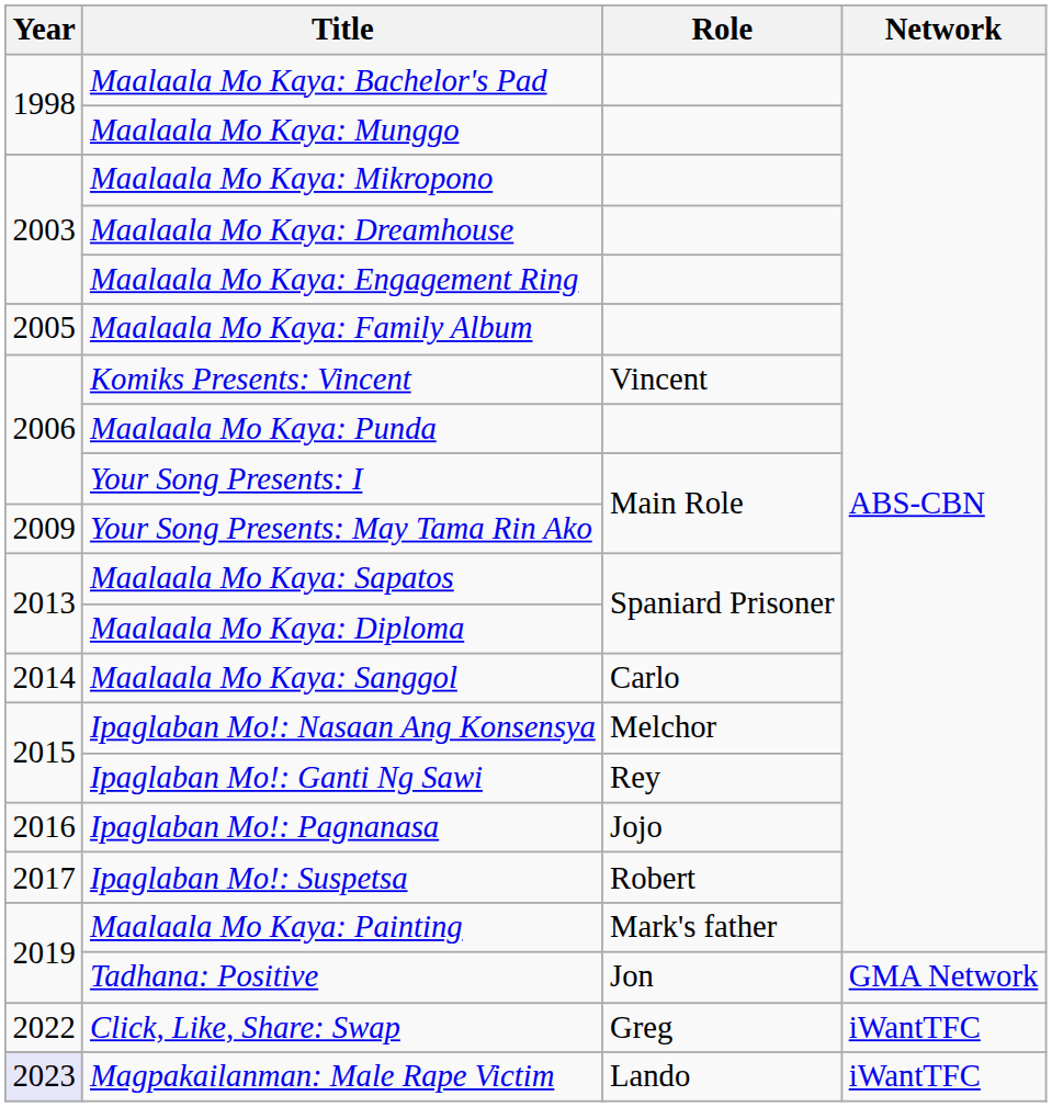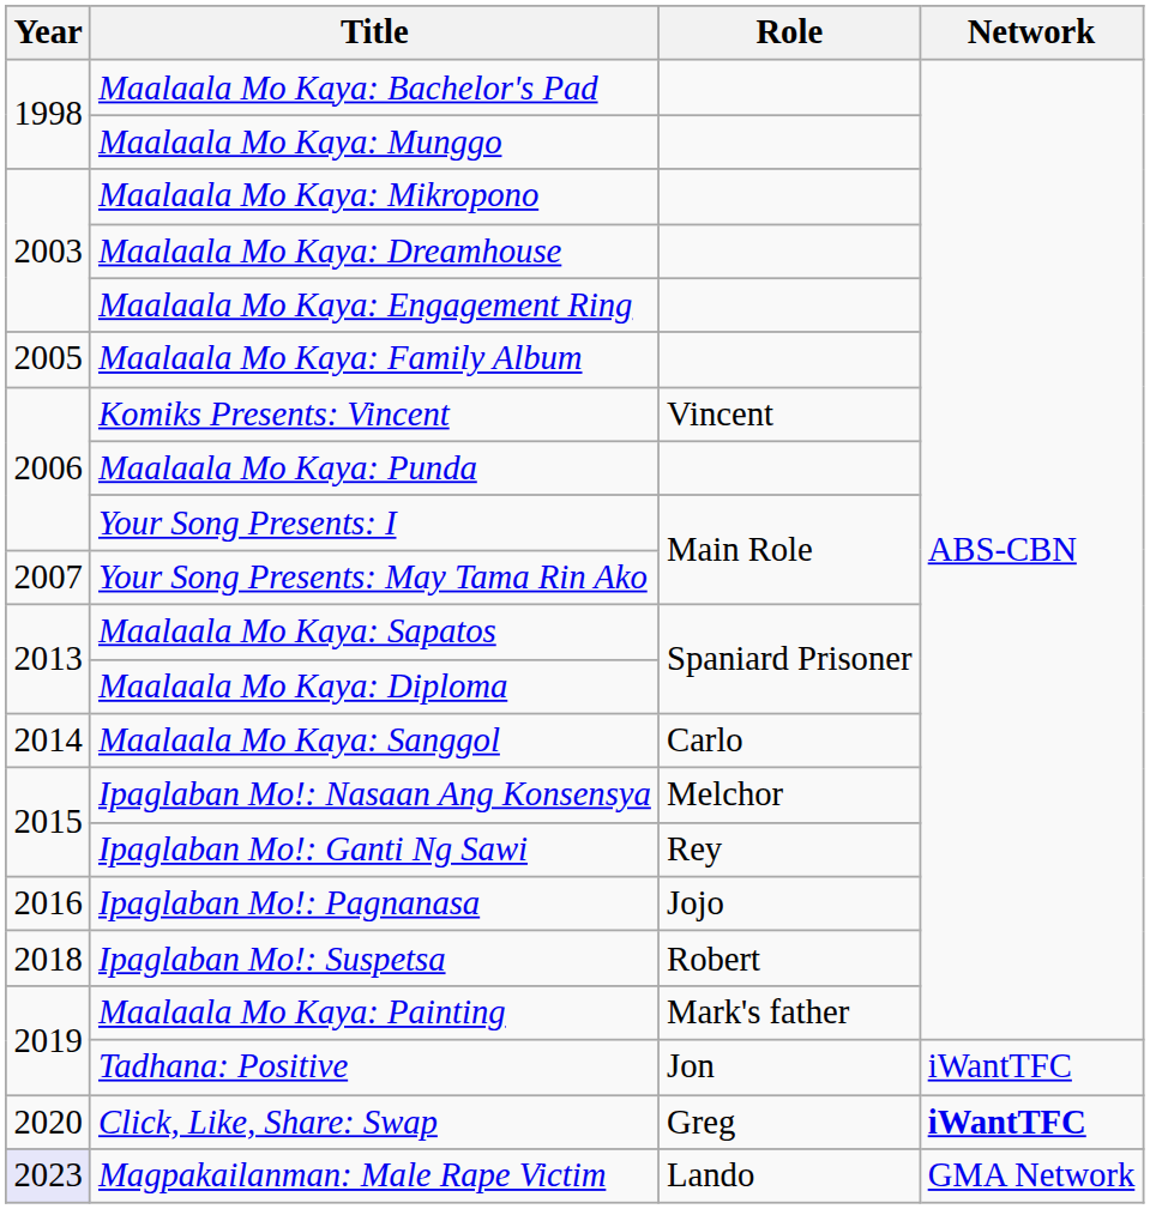Your Song Presents: May Tama Rin Ako | Year: 2009 -> 2007
Ipaglaban Mo!: Suspetsa | Year: 2017 -> 2018
Tadhana: Positive | Network: GMA Network -> iWantTFC
Click, Like, Share: Swap | Year: 2022 -> 2020
Click, Like, Share: Swap | Network: normal -> bold
Magpakailanman: Male Rape Victim | Network: iWantTFC -> GMA Network
